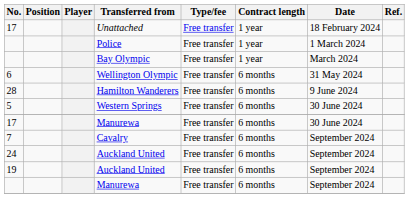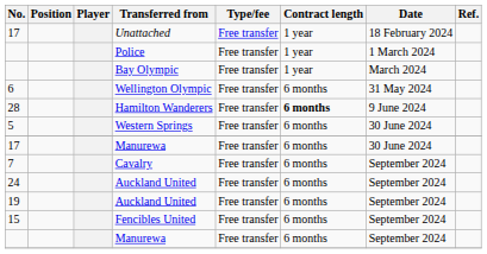Hamilton Wanderers | Contract length: normal -> bold
+ row: 15 | Fencibles United | Free transfer | 6 months | September 2024
